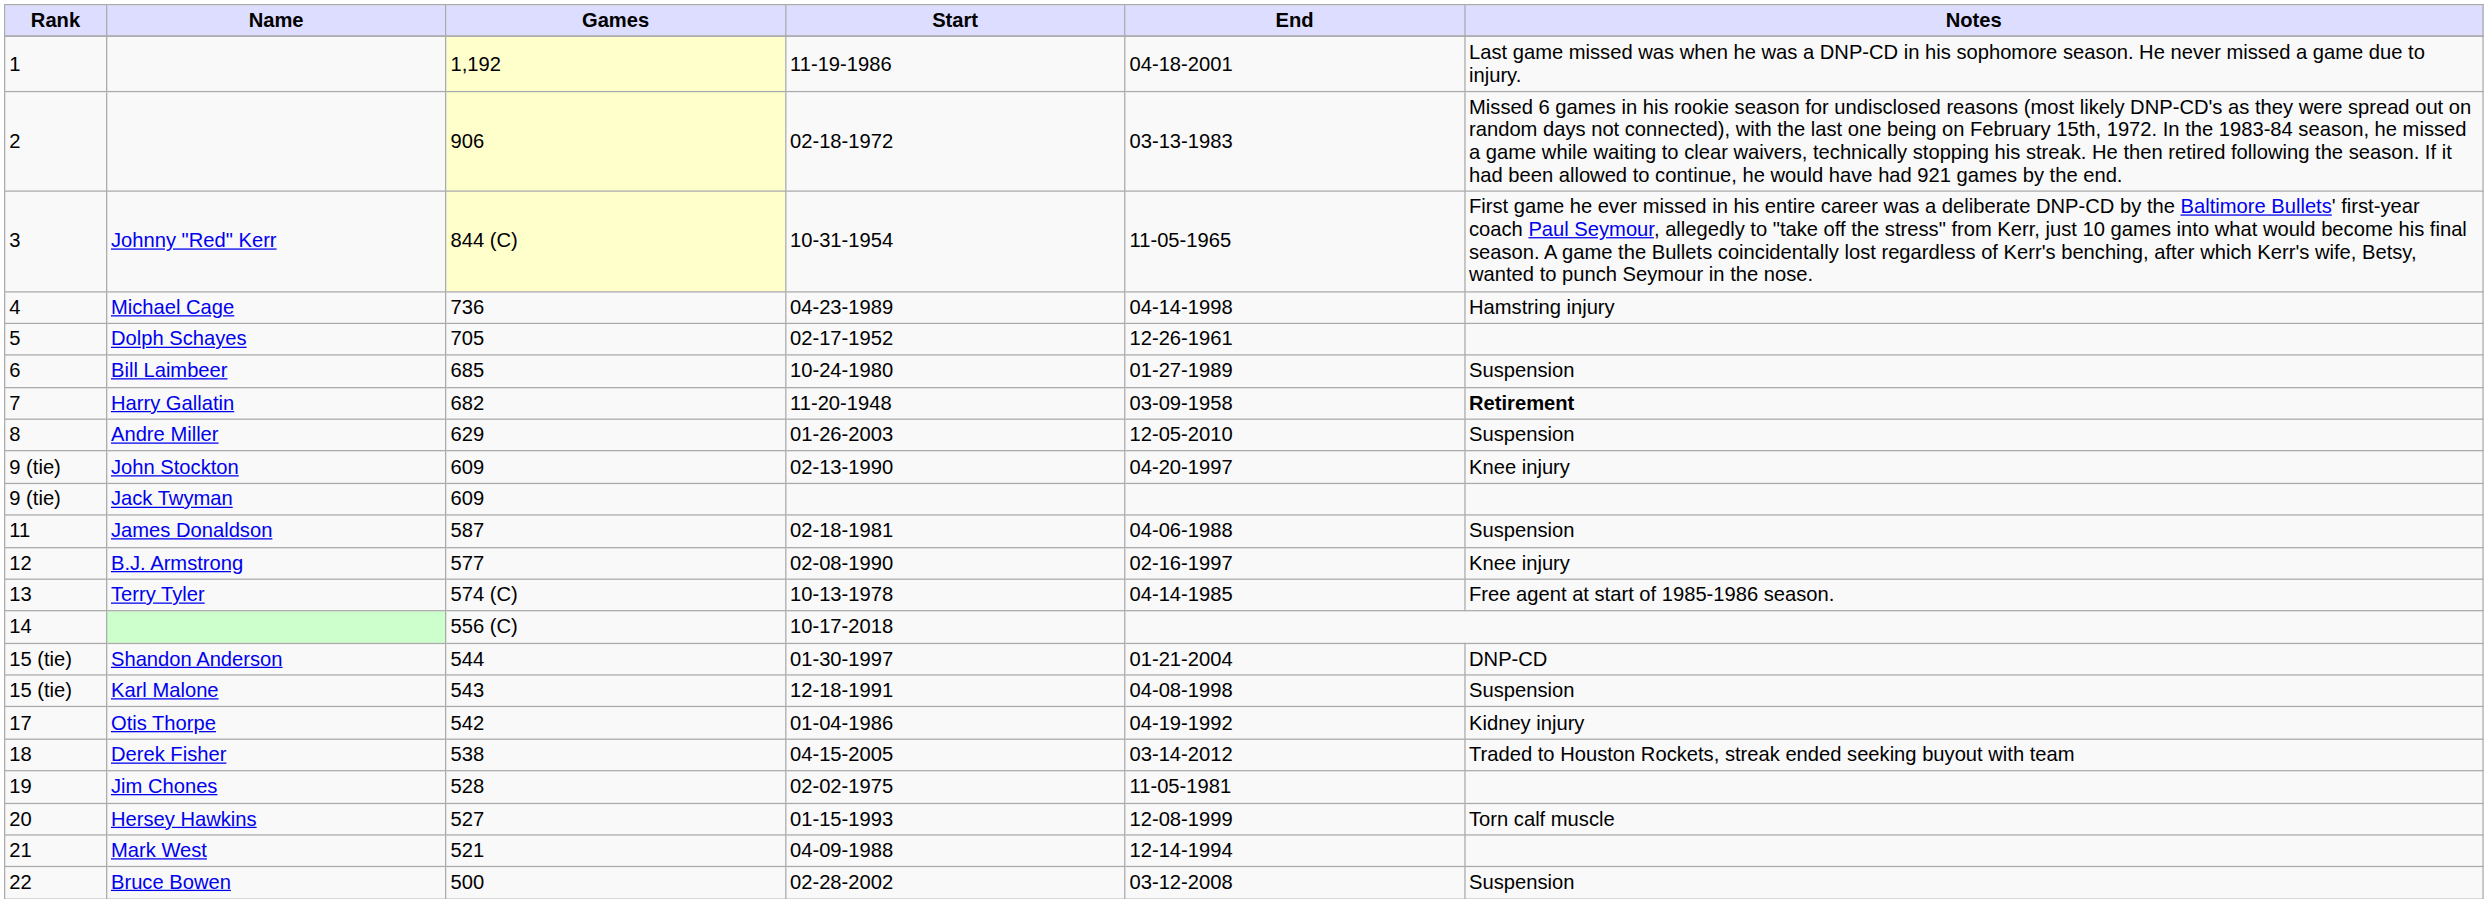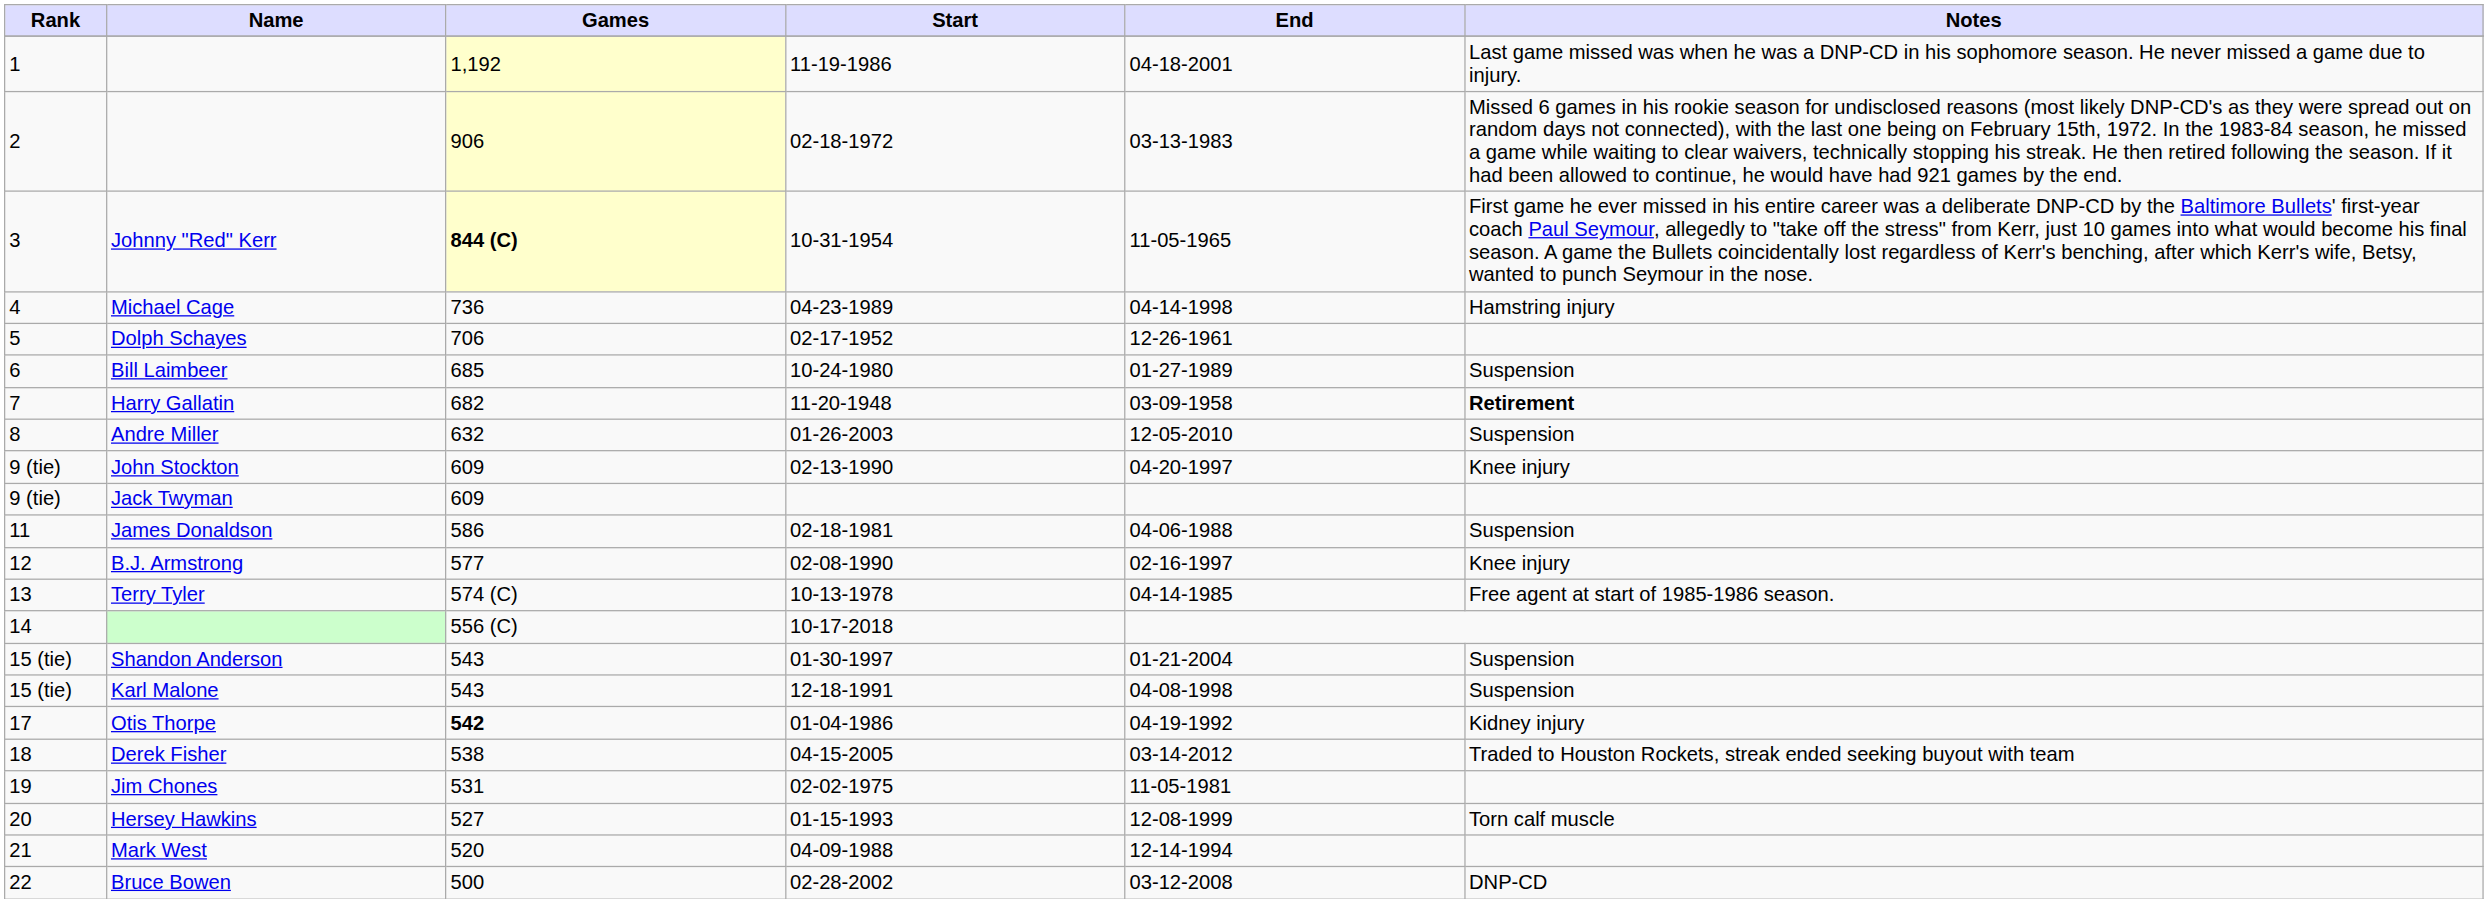Johnny "Red" Kerr | Games: normal -> bold
Dolph Schayes | Games: 705 -> 706
Andre Miller | Games: 629 -> 632
James Donaldson | Games: 587 -> 586
Shandon Anderson | Games: 544 -> 543
Shandon Anderson | Notes: DNP-CD -> Suspension
Otis Thorpe | Games: normal -> bold
Jim Chones | Games: 528 -> 531
Mark West | Games: 521 -> 520
Bruce Bowen | Notes: Suspension -> DNP-CD
